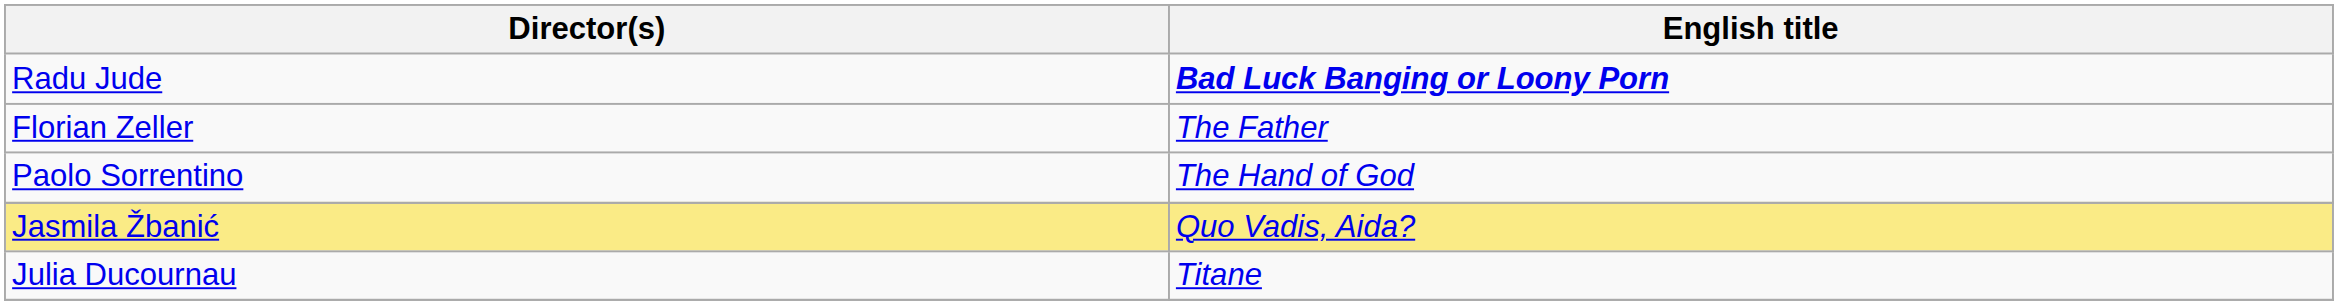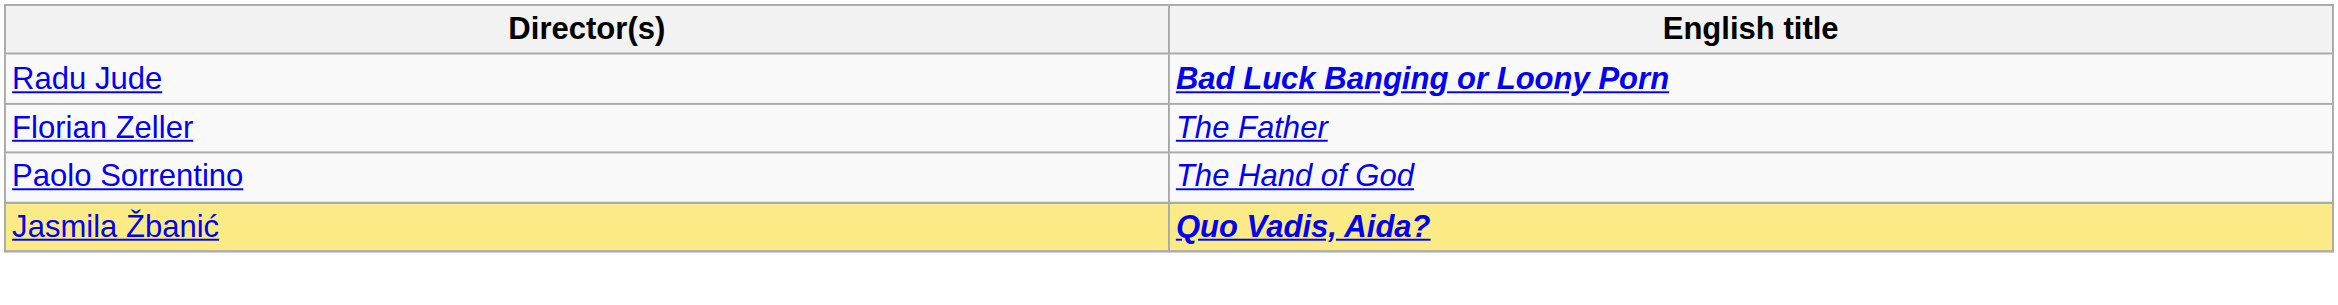Jasmila Žbanić | English title: normal -> bold
- row: Julia Ducournau | Titane
